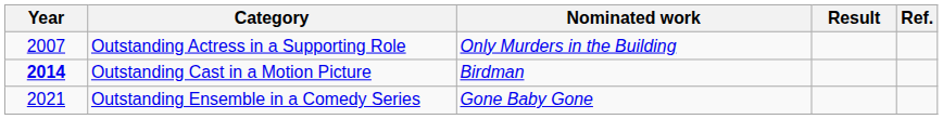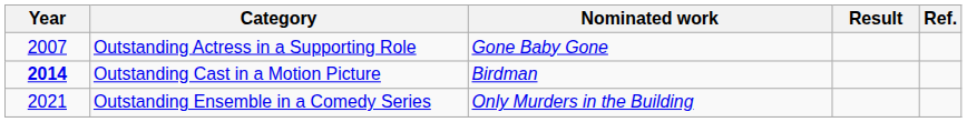Outstanding Actress in a Supporting Role | Nominated work: Only Murders in the Building -> Gone Baby Gone
Outstanding Ensemble in a Comedy Series | Nominated work: Gone Baby Gone -> Only Murders in the Building
